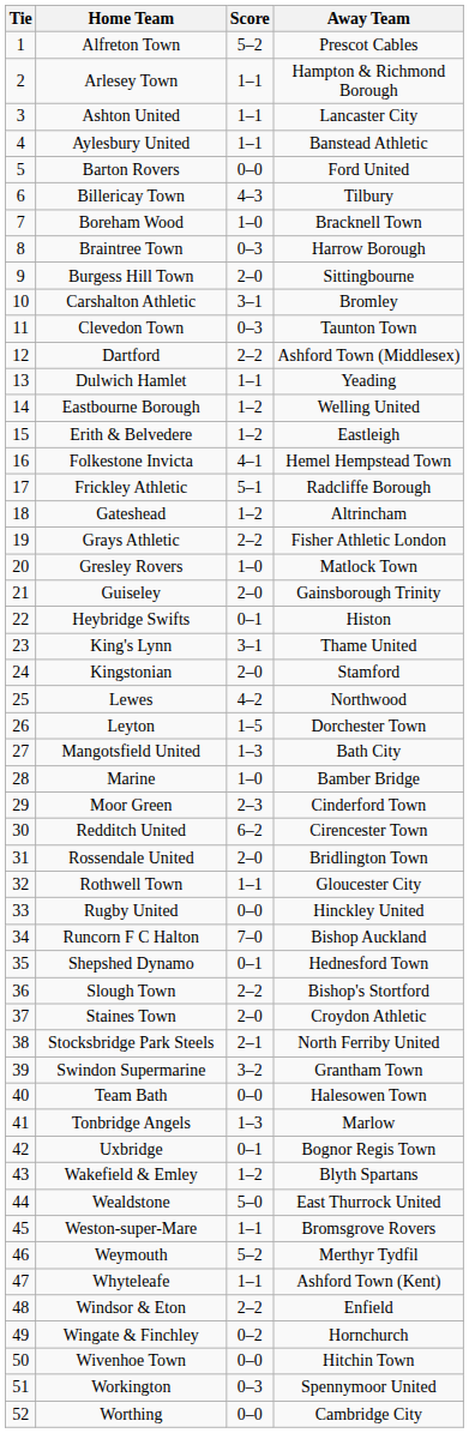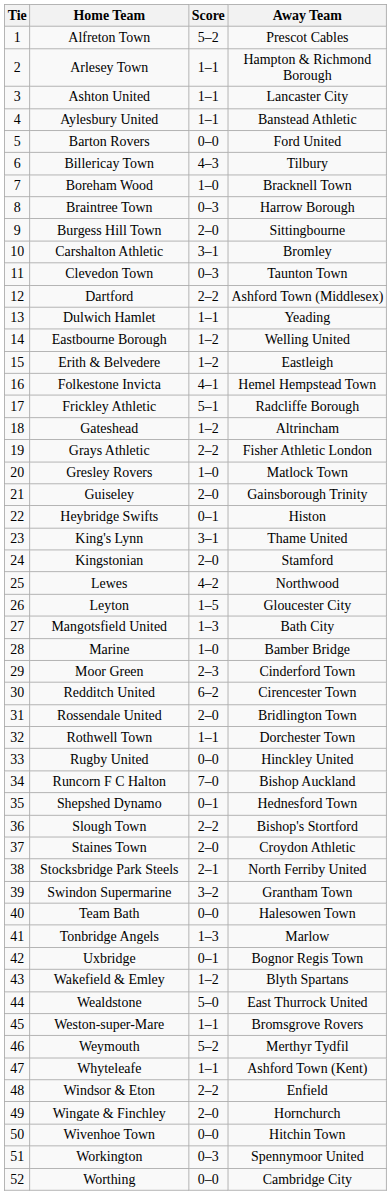Leyton | Away Team: Dorchester Town -> Gloucester City
Rothwell Town | Away Team: Gloucester City -> Dorchester Town
Wingate & Finchley | Score: 0–2 -> 2–0
